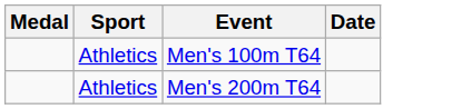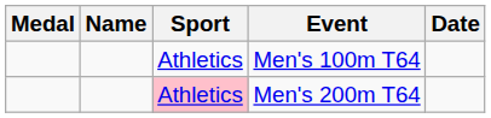+ column: Name
Men's 200m T64 | Sport: no background -> pink background
